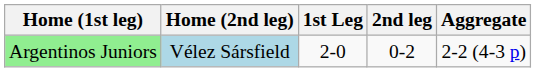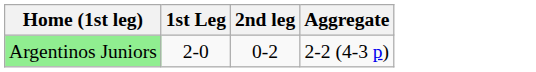- column: Home (2nd leg) | Vélez Sársfield
